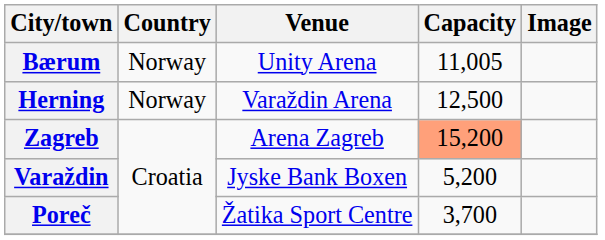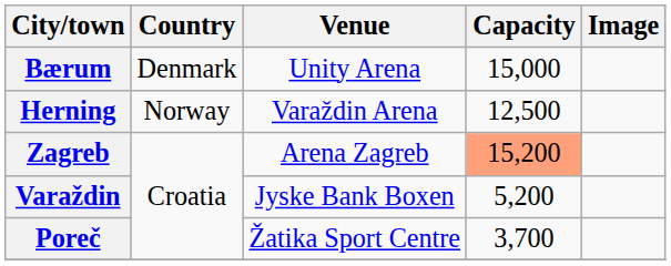Bærum | Country: Norway -> Denmark
Bærum | Capacity: 11,005 -> 15,000
